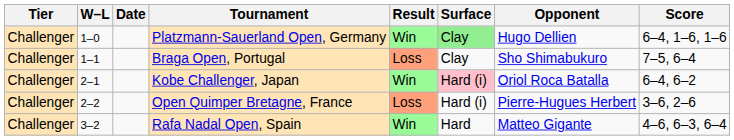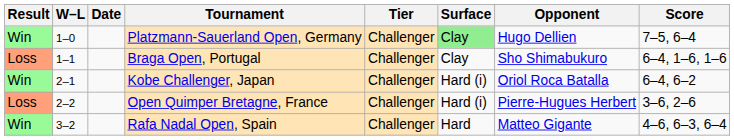columns swapped: Result <-> Tier
Platzmann-Sauerland Open, Germany | Score: 6–4, 1–6, 1–6 -> 7–5, 6–4
Braga Open, Portugal | Score: 7–5, 6–4 -> 6–4, 1–6, 1–6
Kobe Challenger, Japan | Surface: pink background -> no background
